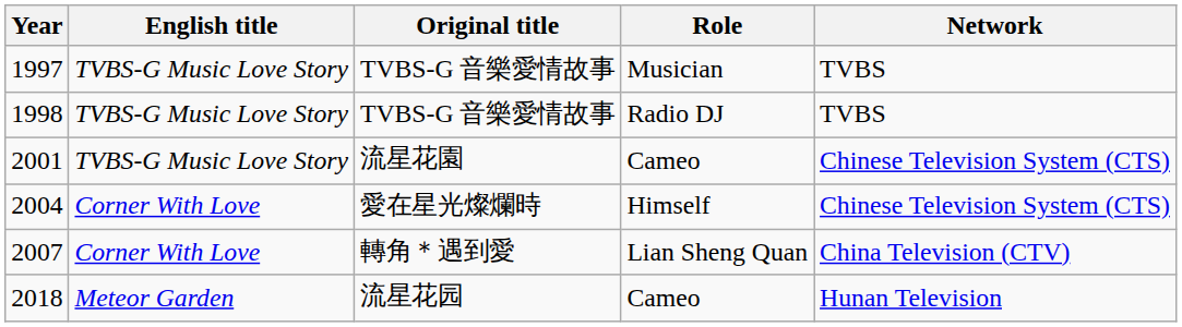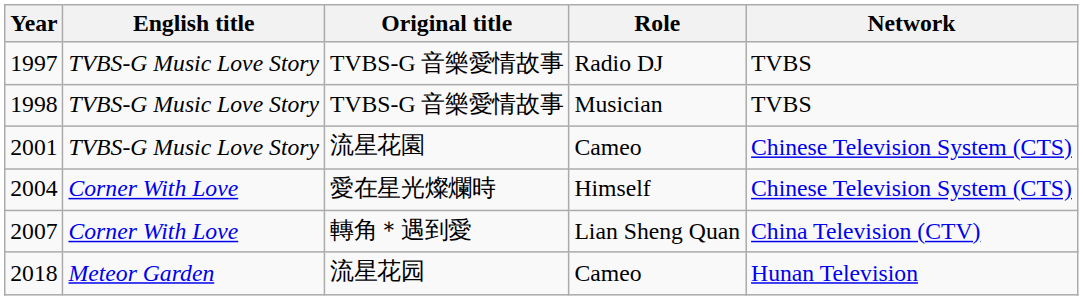1997 | Role: Musician -> Radio DJ
1998 | Role: Radio DJ -> Musician
